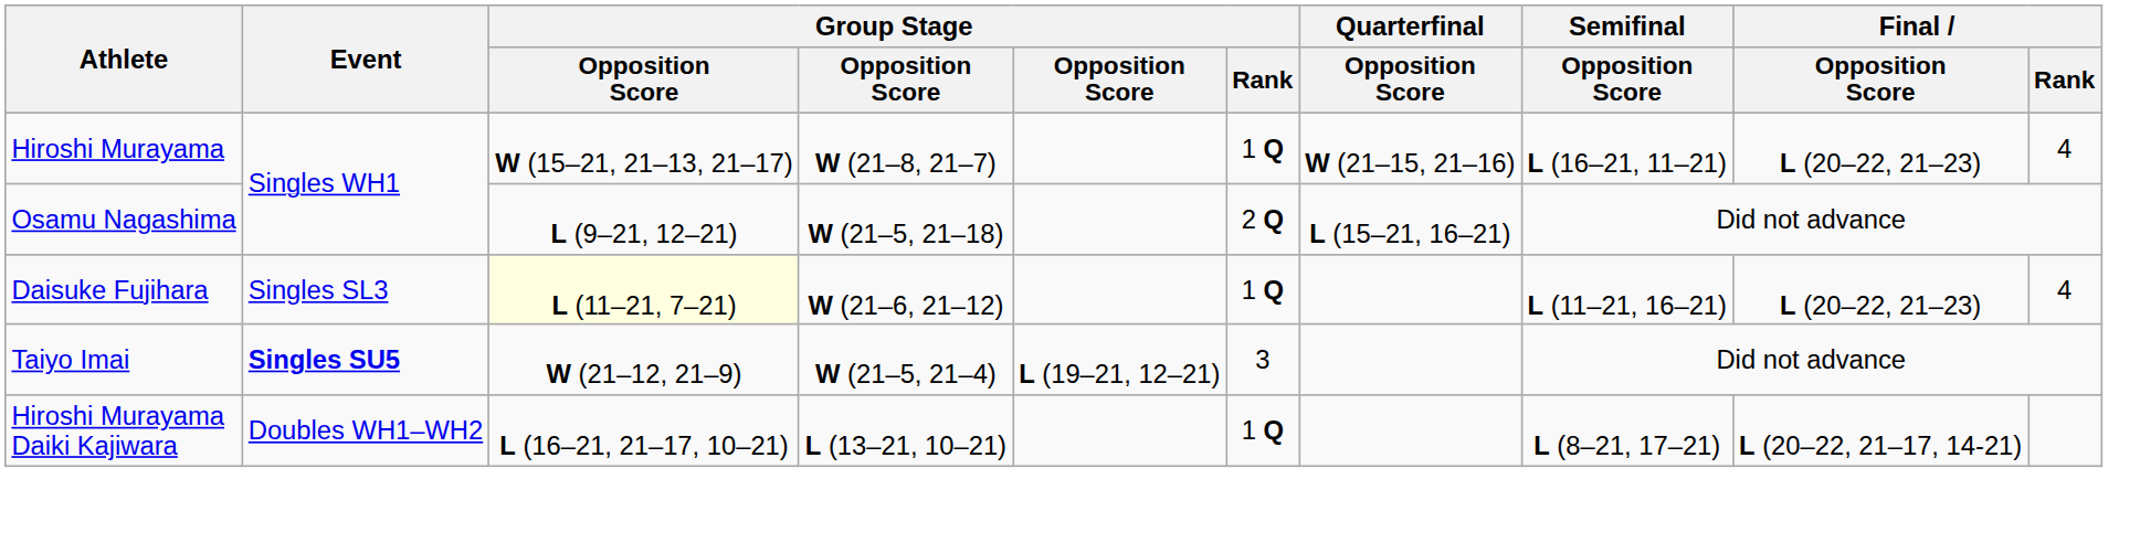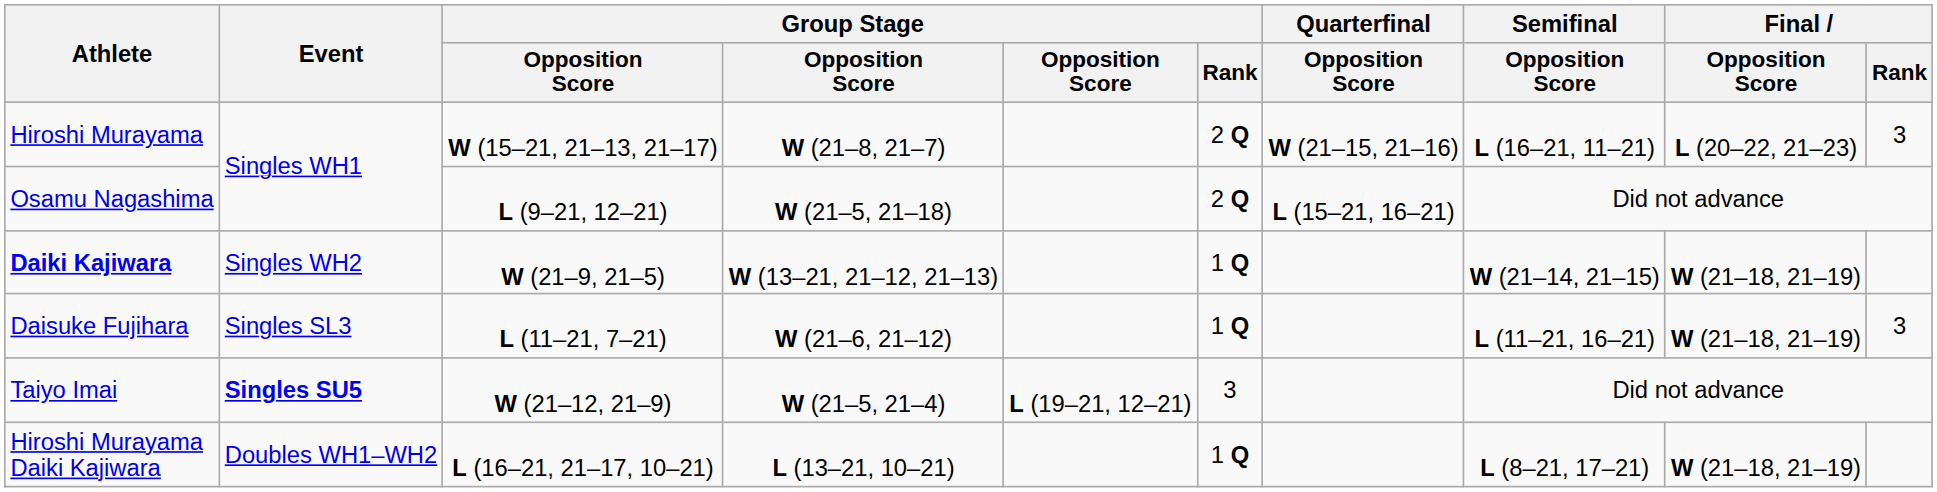Hiroshi Murayama | Group Stage / Rank: 1 Q -> 2 Q
Hiroshi Murayama | Final / Rank: 4 -> 3
+ row: Daiki Kajiwara | Singles WH2 | W (21–9, 21–5) | W (13–21, 21–12, 21–13) | 1 Q | W (21–14, 21–15) | W (21–18, 21–19)
Daisuke Fujihara | column 3: lightyellow background -> no background
Daisuke Fujihara | Final / Opposition Score: L (20–22, 21–23) -> W (21–18, 21–19)
Daisuke Fujihara | Final / Rank: 4 -> 3
Hiroshi Murayama Daiki Kajiwara | Final / Opposition Score: L (20–22, 21–17, 14-21) -> W (21–18, 21–19)
